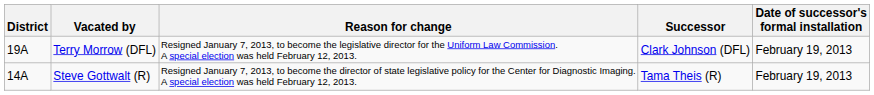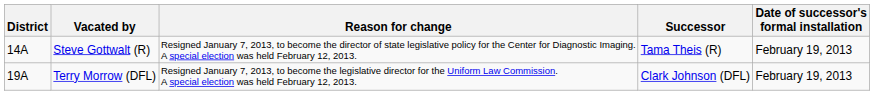rows swapped: Steve Gottwalt (R) <-> Terry Morrow (DFL)
